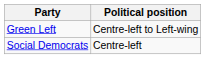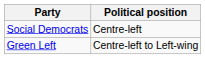rows swapped: Social Democrats <-> Green Left
